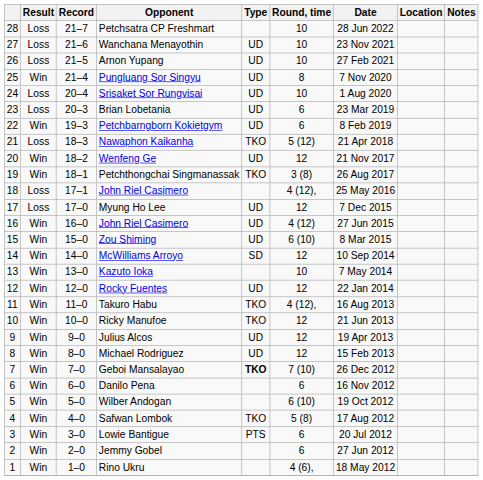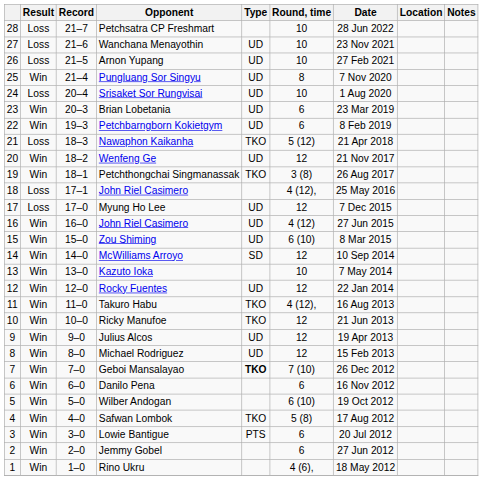Brian Lobetania | Result: Loss -> Win
